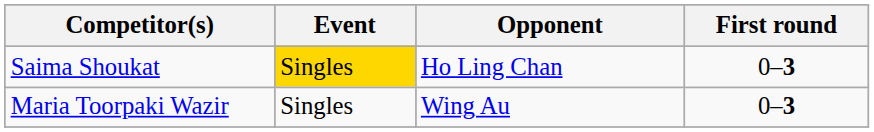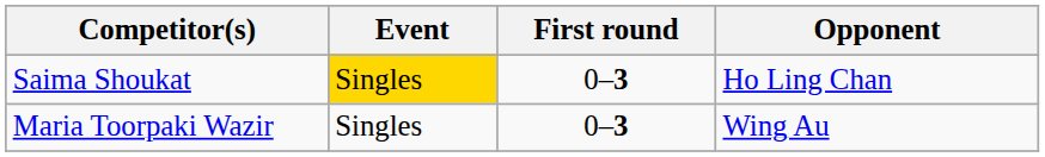columns swapped: First round <-> Opponent
